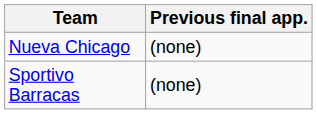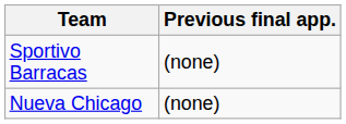rows swapped: Sportivo Barracas <-> Nueva Chicago
